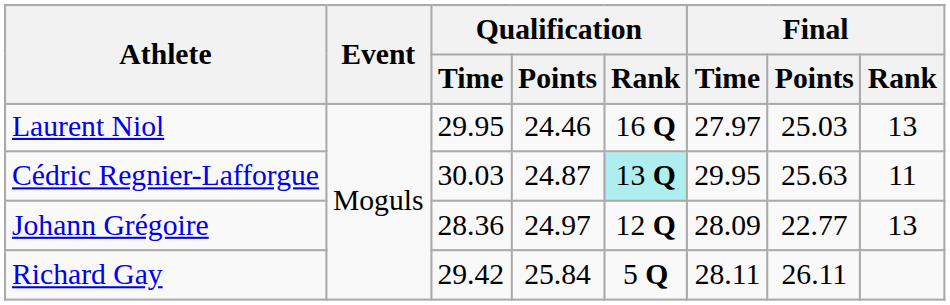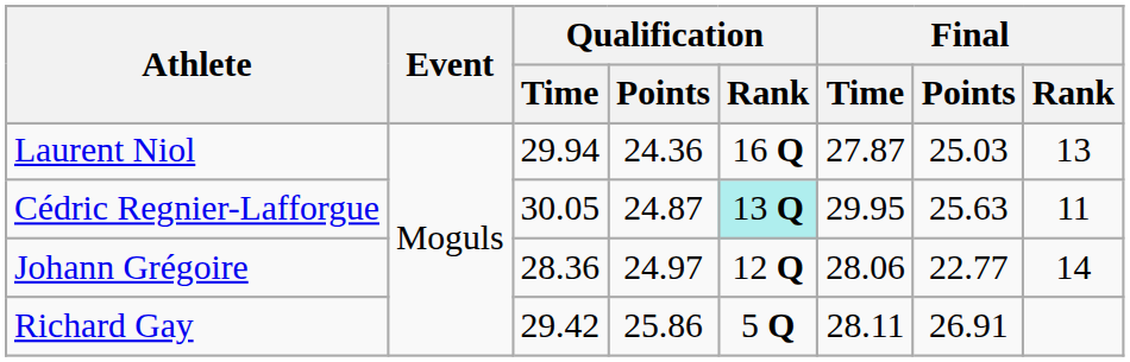Laurent Niol | Qualification / Time: 29.95 -> 29.94
Laurent Niol | Qualification / Points: 24.46 -> 24.36
Laurent Niol | Final / Time: 27.97 -> 27.87
Cédric Regnier-Lafforgue | Qualification / Time: 30.03 -> 30.05
Johann Grégoire | Final / Time: 28.09 -> 28.06
Johann Grégoire | Final / Rank: 13 -> 14
Richard Gay | Qualification / Points: 25.84 -> 25.86
Richard Gay | Final / Points: 26.11 -> 26.91
